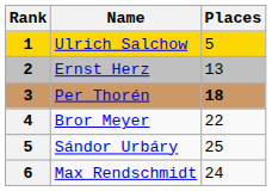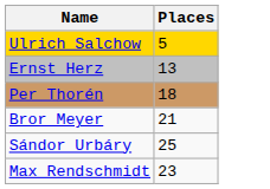- column: Rank | 1 | 2 | 3 | 4 | 5 | 6
Per Thorén | Places: bold -> normal
Bror Meyer | Places: 22 -> 21
Max Rendschmidt | Places: 24 -> 23
